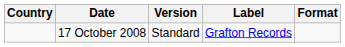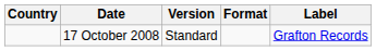columns swapped: Format <-> Label
